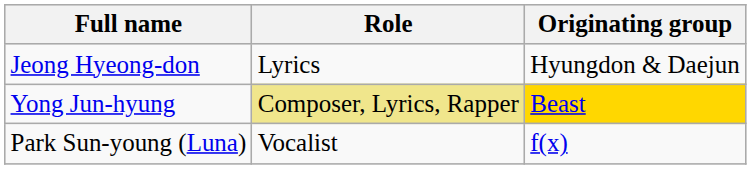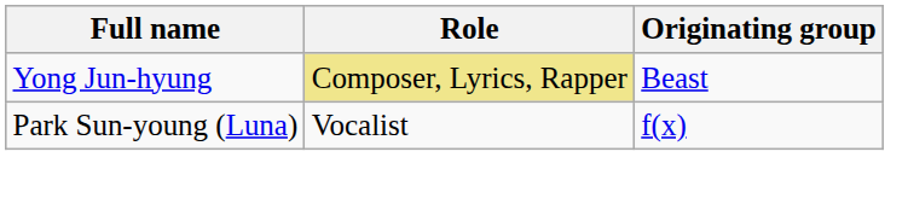- row: Jeong Hyeong-don | Lyrics | Hyungdon & Daejun
Yong Jun-hyung | Originating group: gold background -> no background
